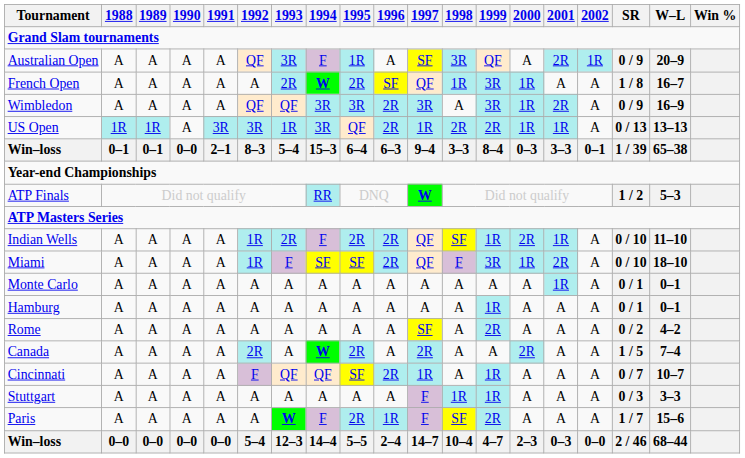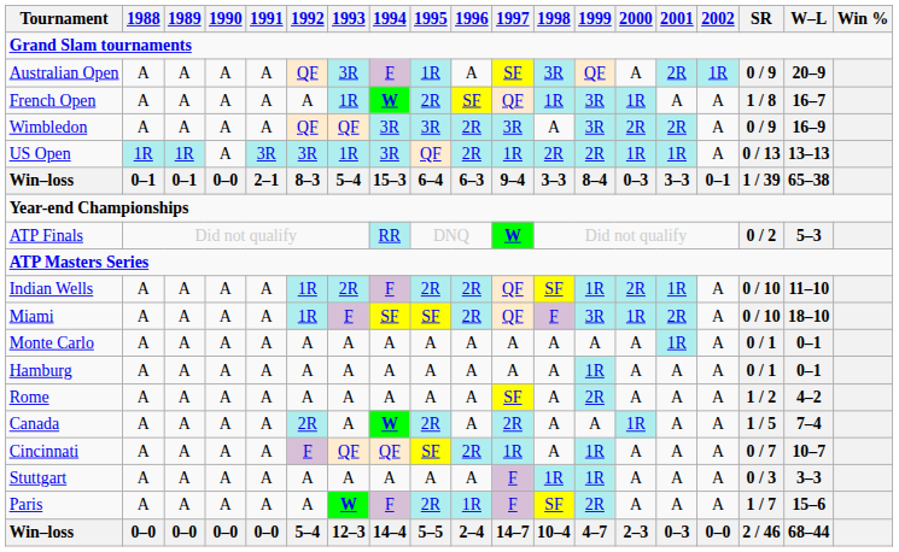French Open | 1993: 2R -> 1R
Wimbledon | 2000: 1R -> 2R
ATP Finals | SR: 1 / 2 -> 0 / 2
Rome | SR: 0 / 2 -> 1 / 2
Canada | 2000: 2R -> 1R
